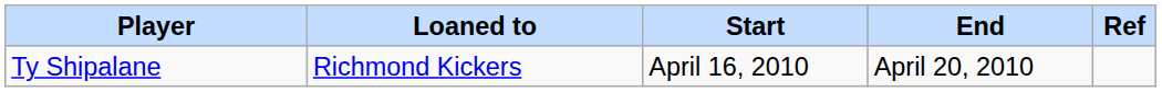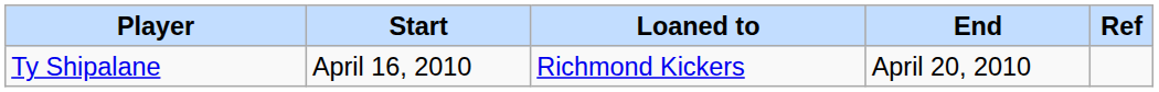columns swapped: Loaned to <-> Start
